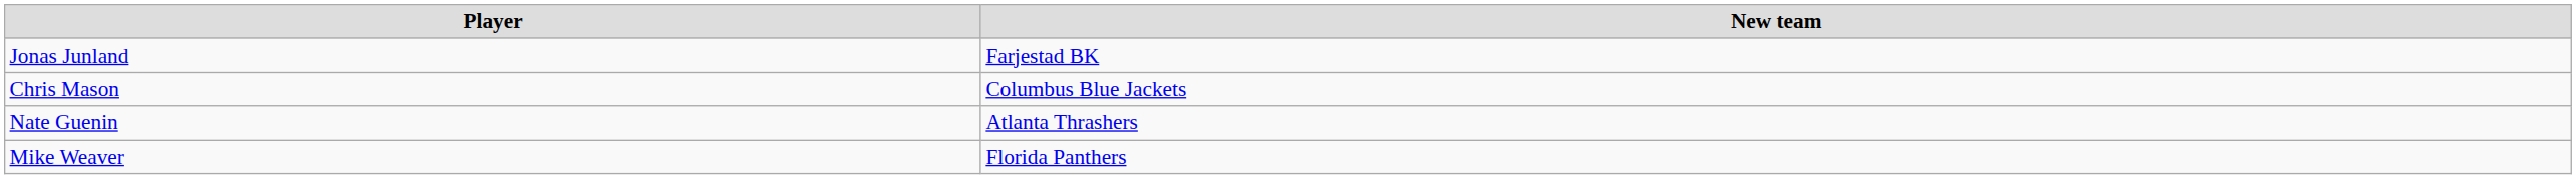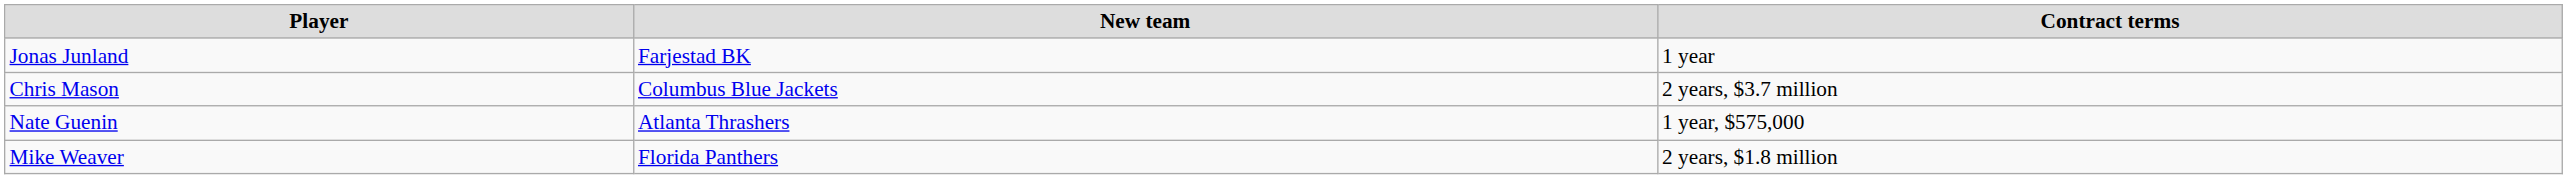+ column: Contract terms | 1 year | 2 years, $3.7 million | 1 year, $575,000 | 2 years, $1.8 million
